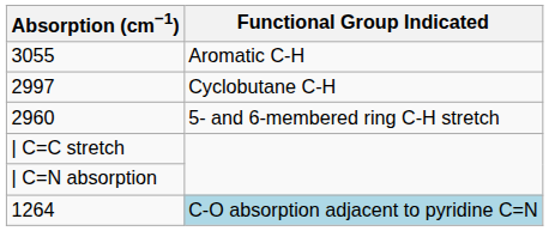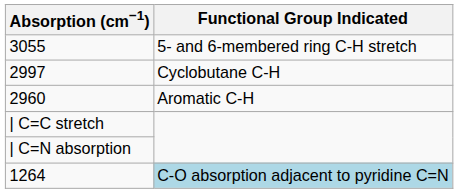3055 | Functional Group Indicated: Aromatic C-H -> 5- and 6-membered ring C-H stretch
2960 | Functional Group Indicated: 5- and 6-membered ring C-H stretch -> Aromatic C-H
